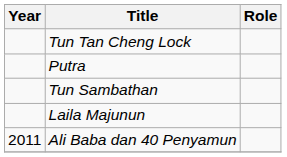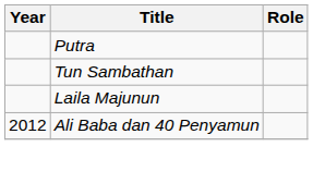- row: Tun Tan Cheng Lock
Ali Baba dan 40 Penyamun | Year: 2011 -> 2012
